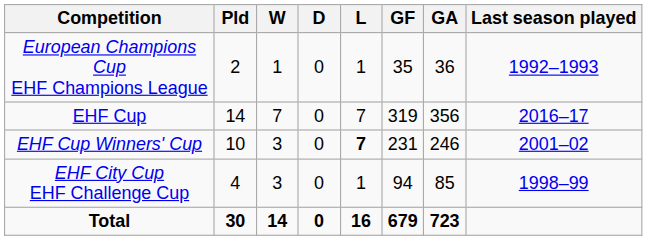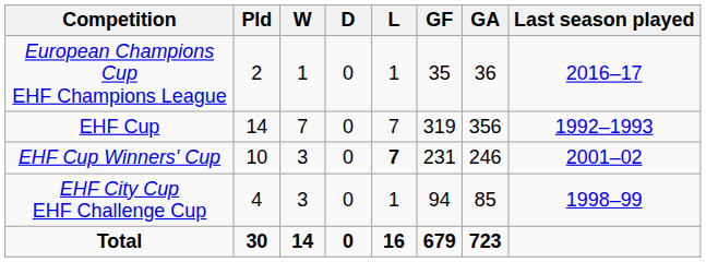European Champions Cup EHF Champions League | Last season played: 1992–1993 -> 2016–17
EHF Cup | Last season played: 2016–17 -> 1992–1993
